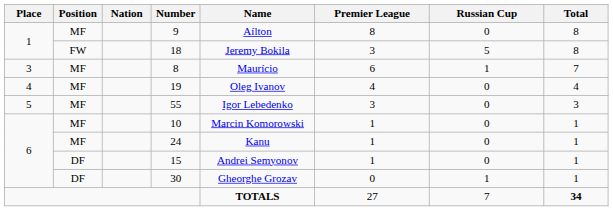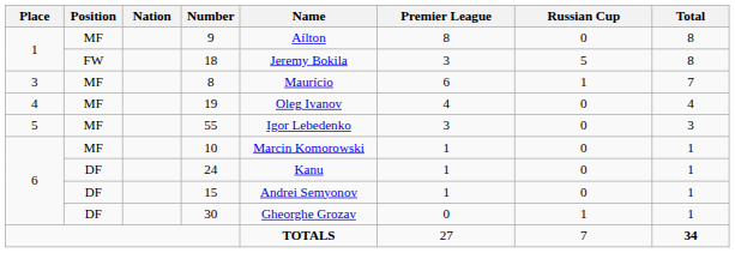24 | Position: MF -> DF
